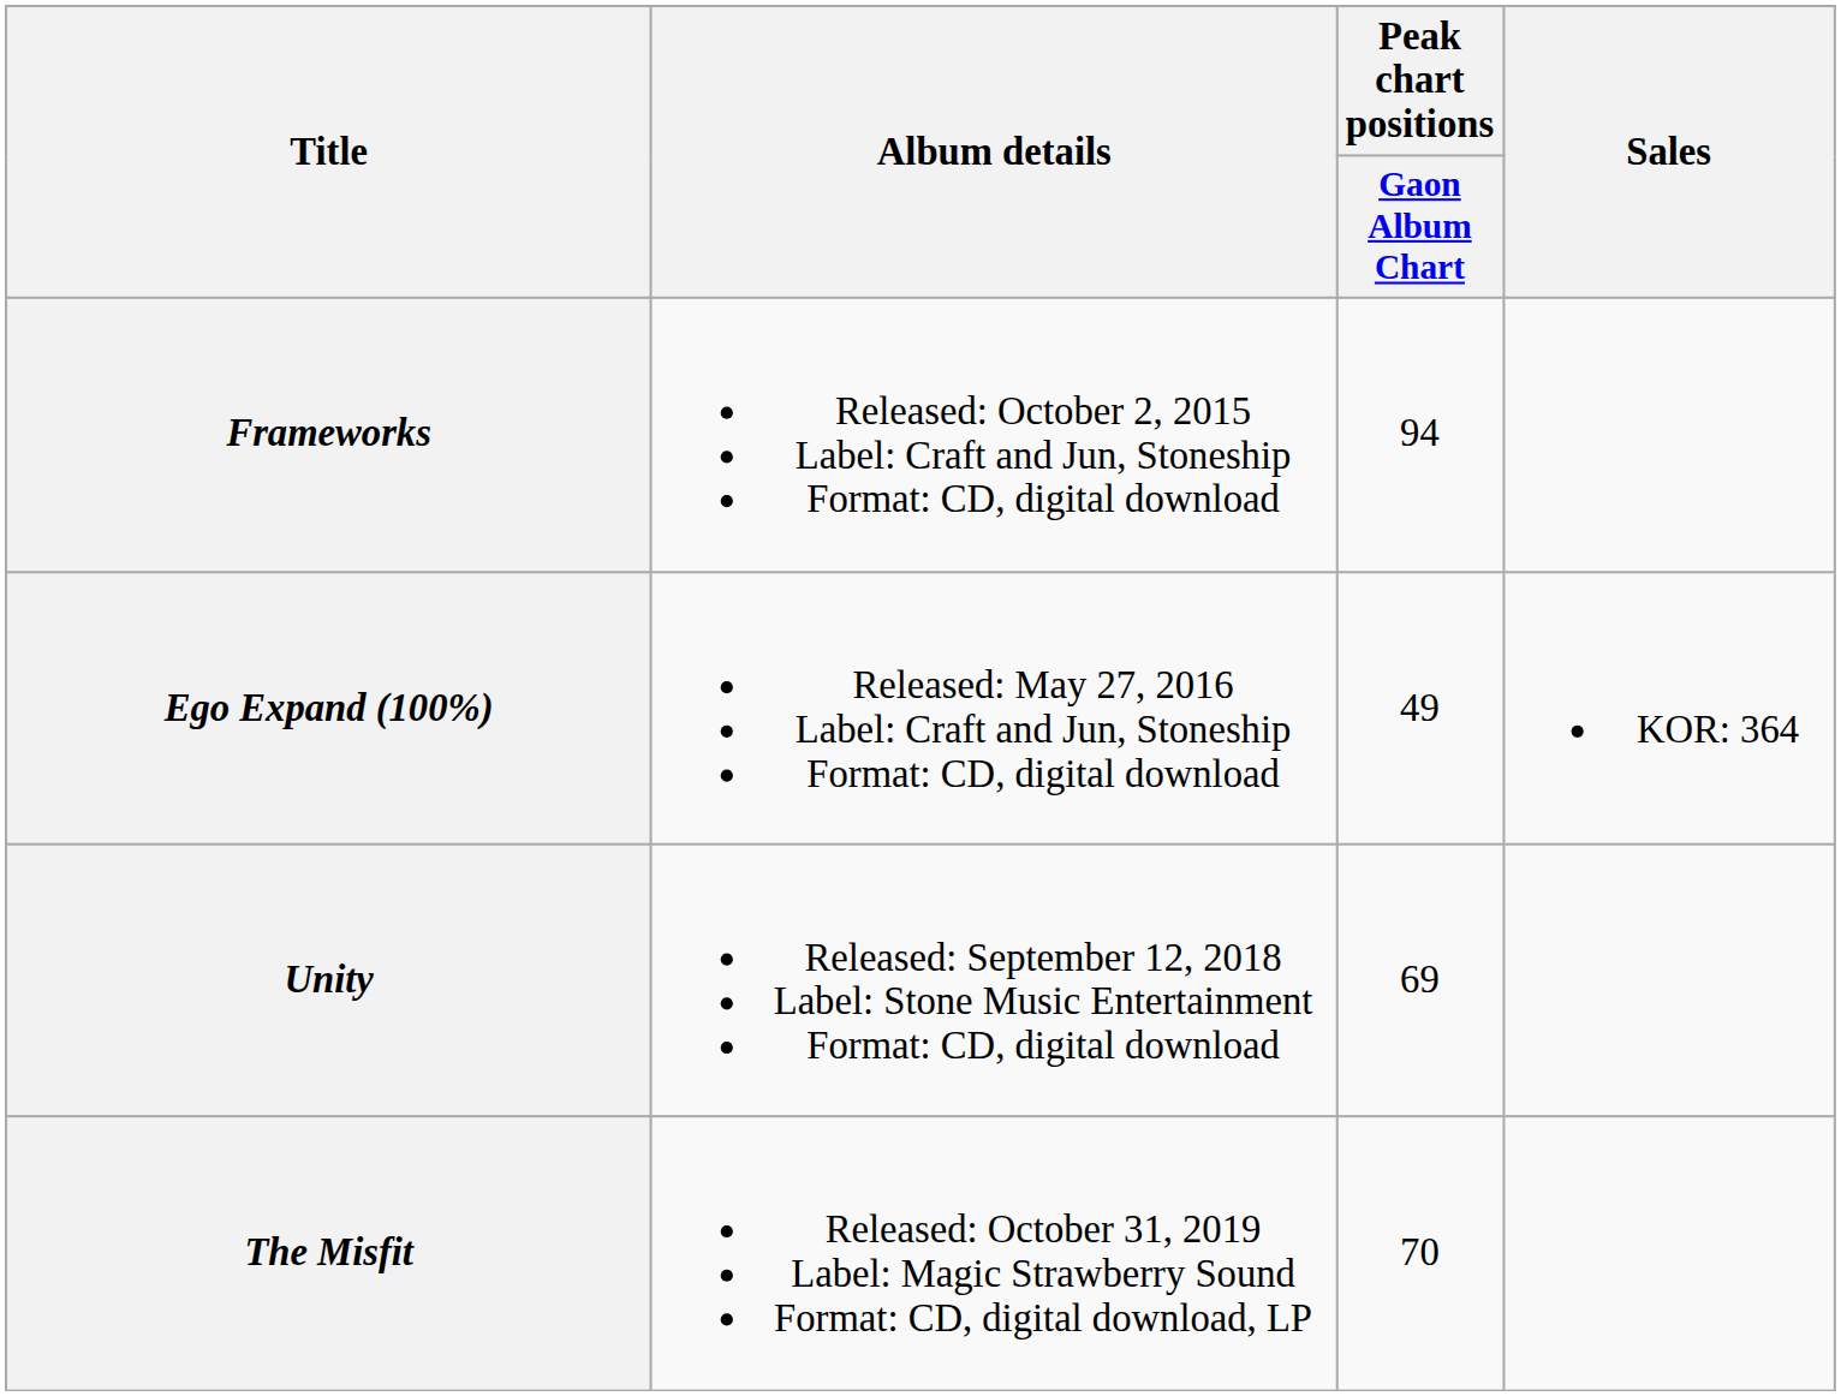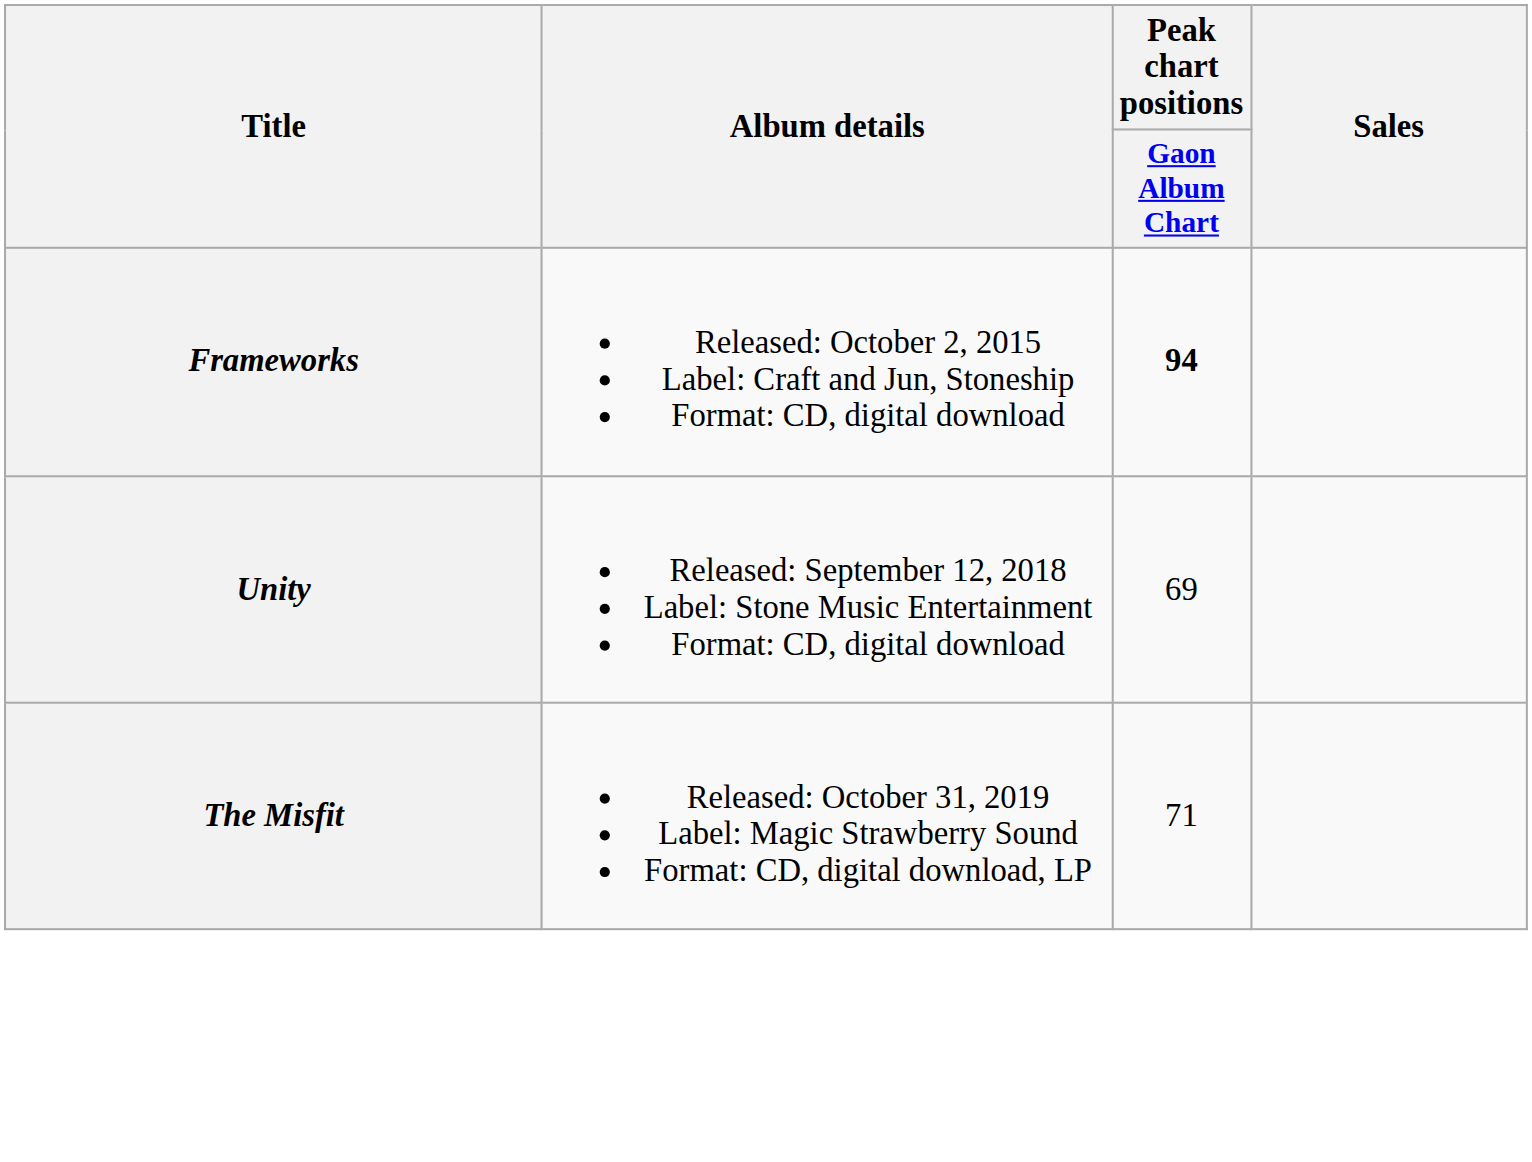Frameworks | Peak chart positions / Gaon Album Chart: normal -> bold
- row: Ego Expand (100%) | Released: May 27, 2016 Label: Craft and Jun, Stoneship Format: CD, digital download | 49 | KOR: 364
The Misfit | Peak chart positions / Gaon Album Chart: 70 -> 71
